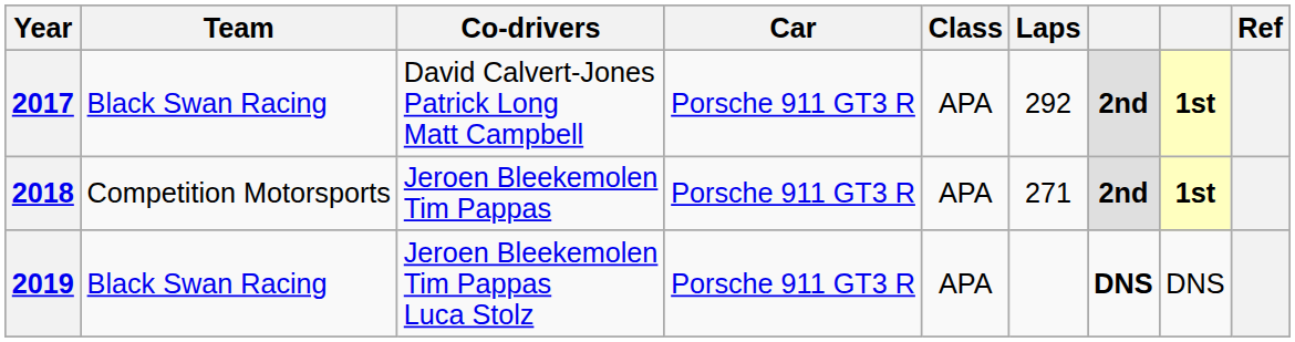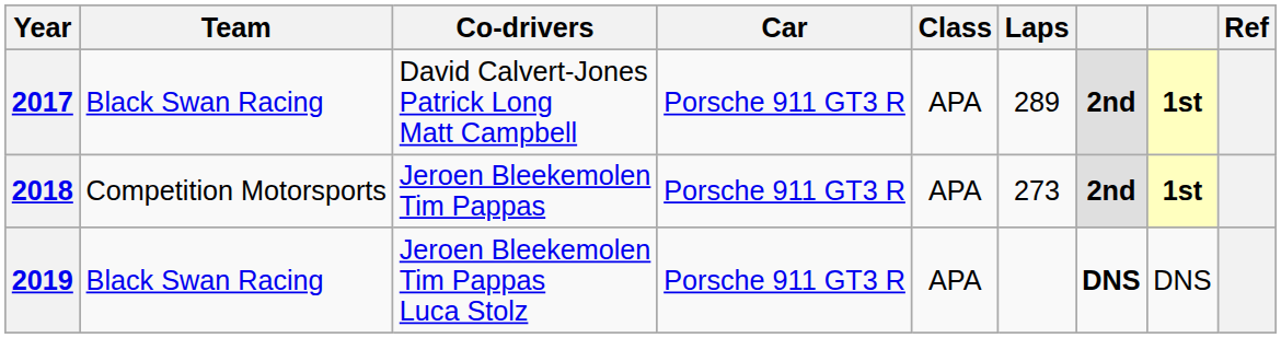2017 | Laps: 292 -> 289
2018 | Laps: 271 -> 273
